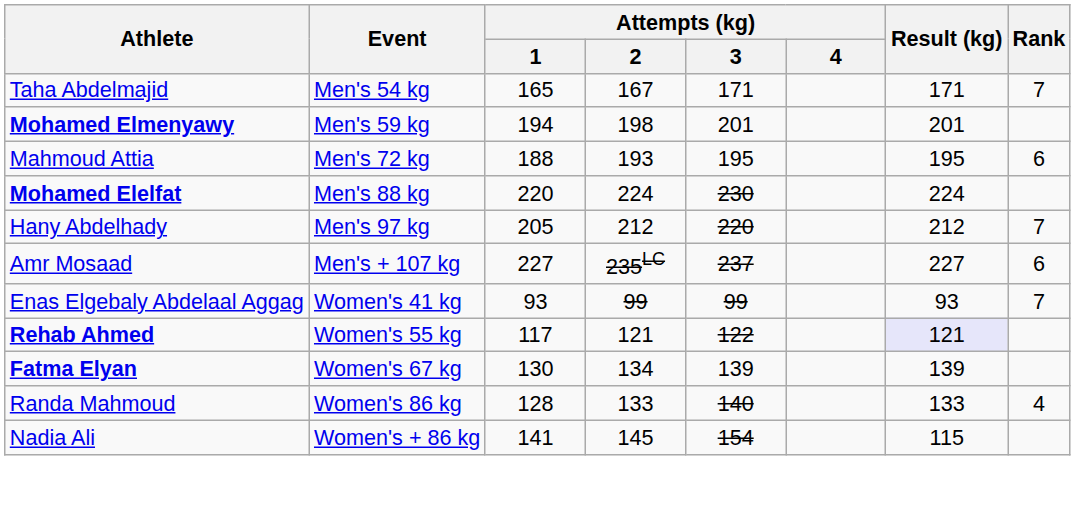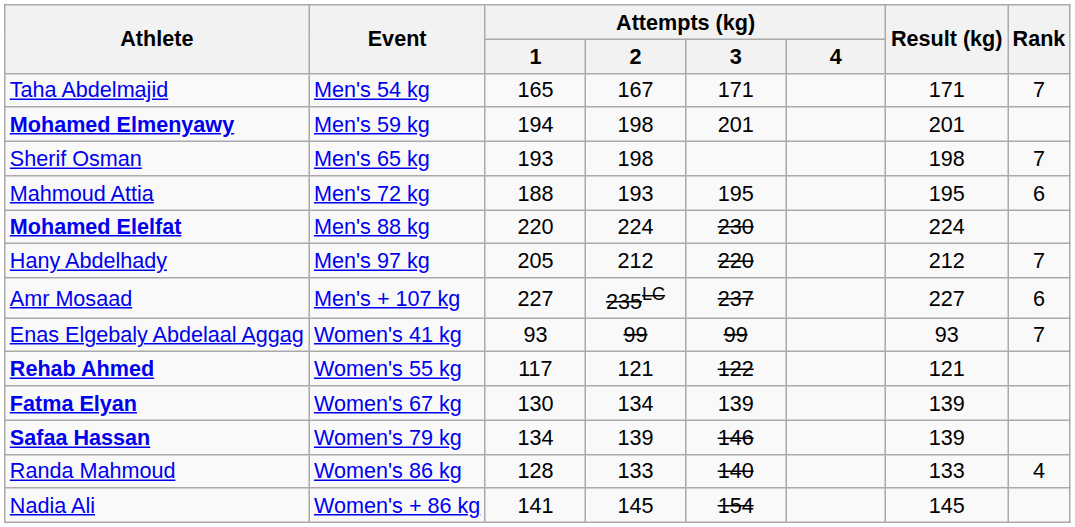+ row: Sherif Osman | Men's 65 kg | 193 | 198 | 198 | 7
Rehab Ahmed | Result (kg): lavender background -> no background
+ row: Safaa Hassan | Women's 79 kg | 134 | 139 | 146 | 139
Nadia Ali | Result (kg): 115 -> 145
